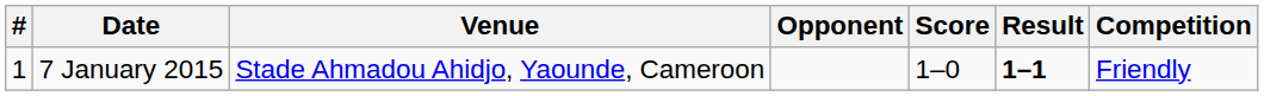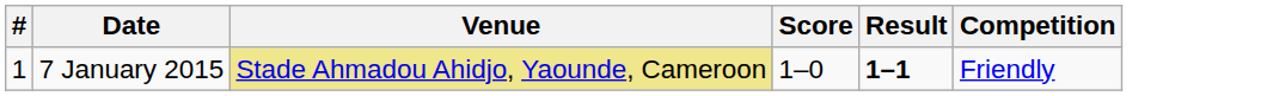- column: Opponent
7 January 2015 | Venue: no background -> khaki background
